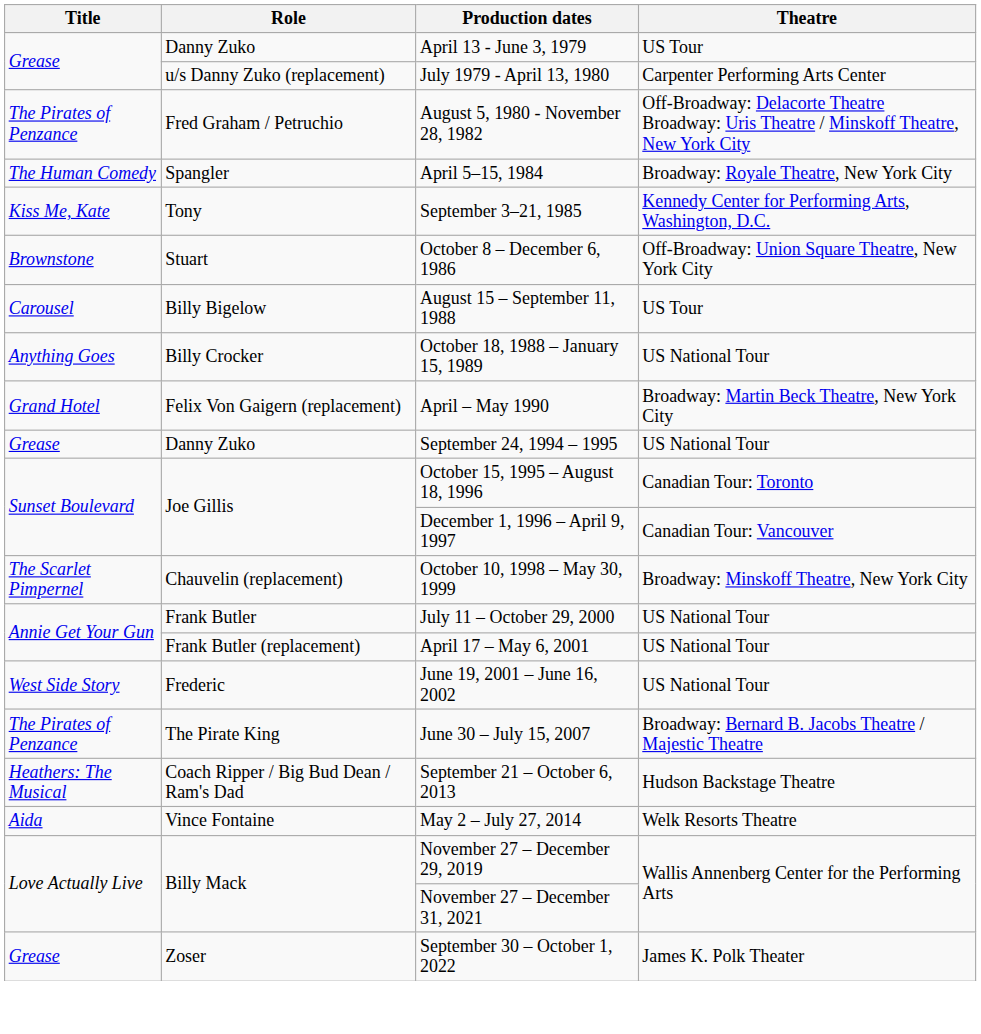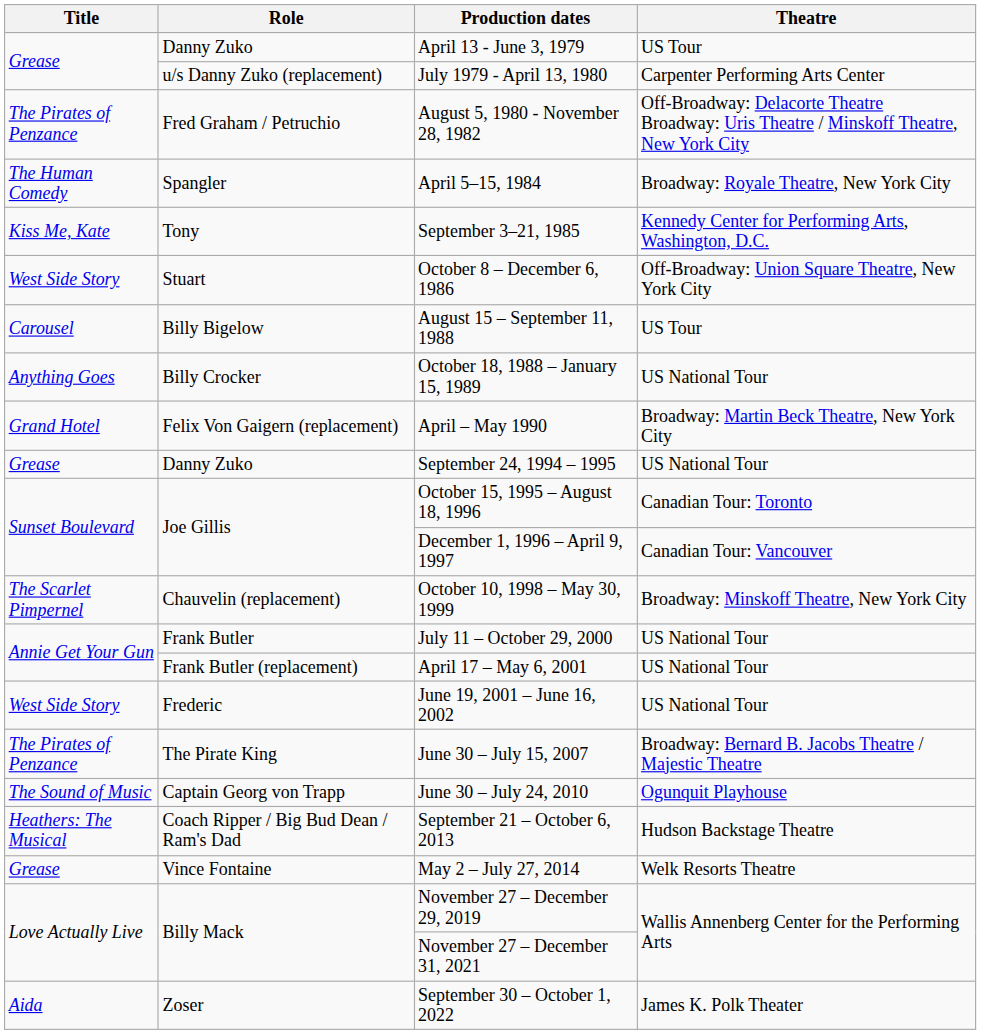October 8 – December 6, 1986 | Title: Brownstone -> West Side Story
+ row: The Sound of Music | Captain Georg von Trapp | June 30 – July 24, 2010 | Ogunquit Playhouse
May 2 – July 27, 2014 | Title: Aida -> Grease
September 30 – October 1, 2022 | Title: Grease -> Aida
